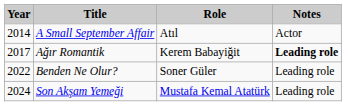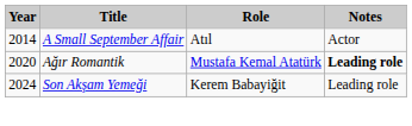Ağır Romantik | Year: 2017 -> 2020
Ağır Romantik | Role: Kerem Babayiğit -> Mustafa Kemal Atatürk
- row: 2022 | Benden Ne Olur? | Soner Güler | Leading role
Son Akşam Yemeği | Role: Mustafa Kemal Atatürk -> Kerem Babayiğit
